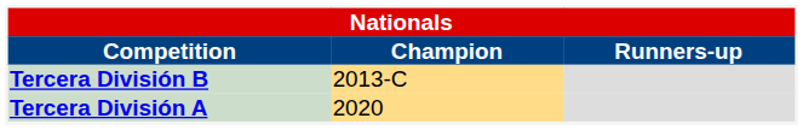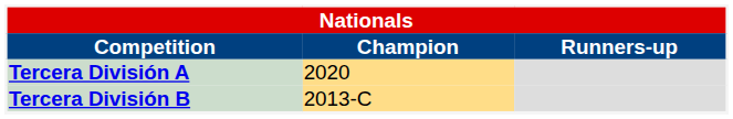rows swapped: Tercera División A <-> Tercera División B
